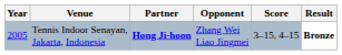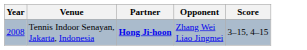- column: Result | Bronze
Tennis Indoor Senayan, Jakarta, Indonesia | Year: 2005 -> 2008
